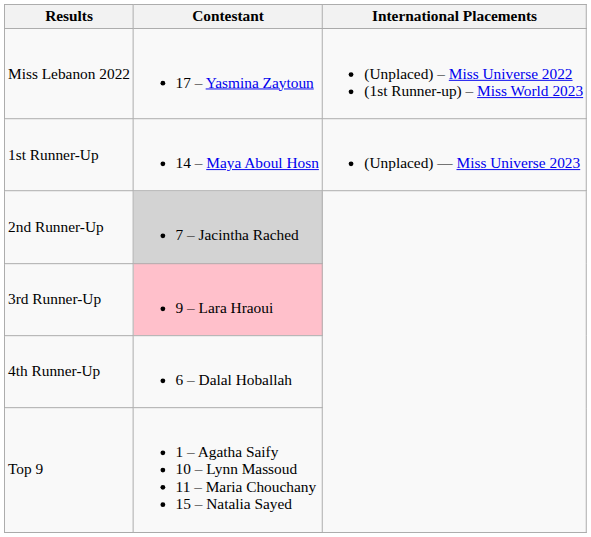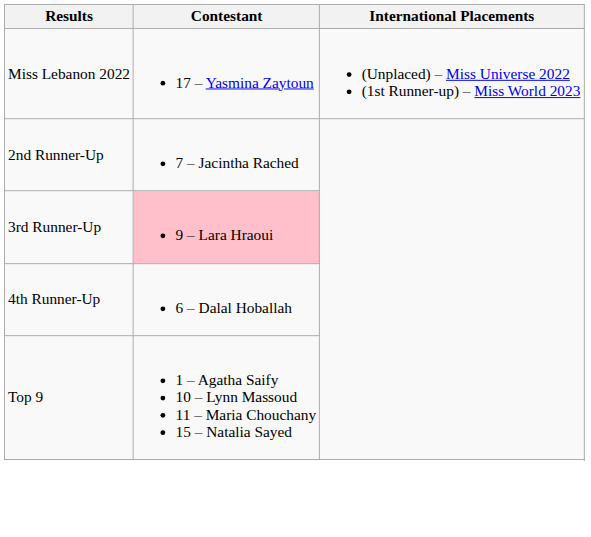- row: 1st Runner-Up | 14 – Maya Aboul Hosn | (Unplaced) — Miss Universe 2023
2nd Runner-Up | Contestant: lightgrey background -> no background
